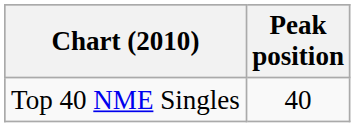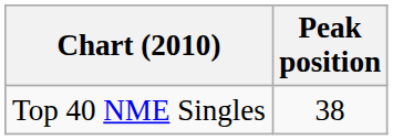Top 40 NME Singles | Peak position: 40 -> 38
